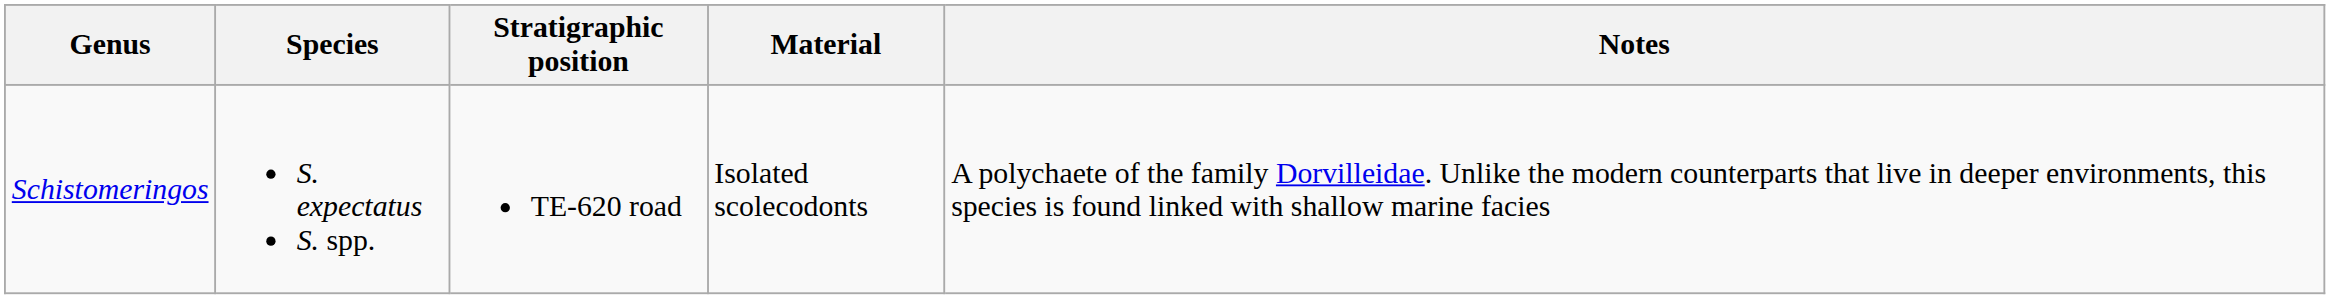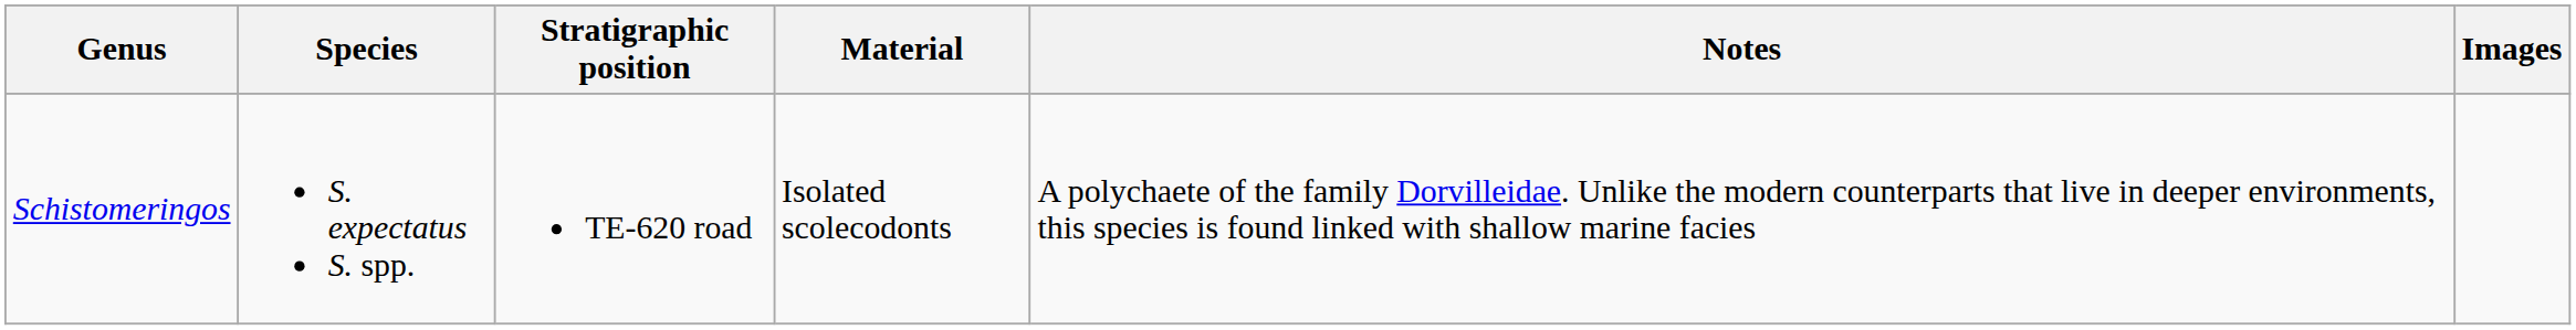+ column: Images
